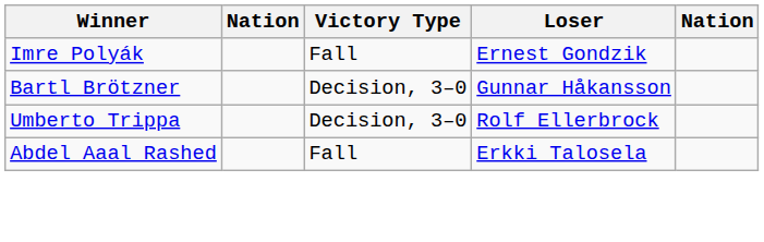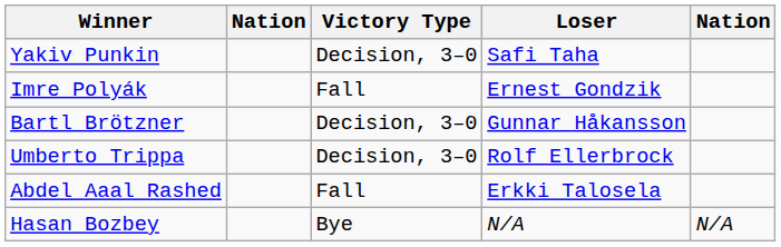+ row: Yakiv Punkin | Decision, 3–0 | Safi Taha
+ row: Hasan Bozbey | Bye | N/A | N/A
